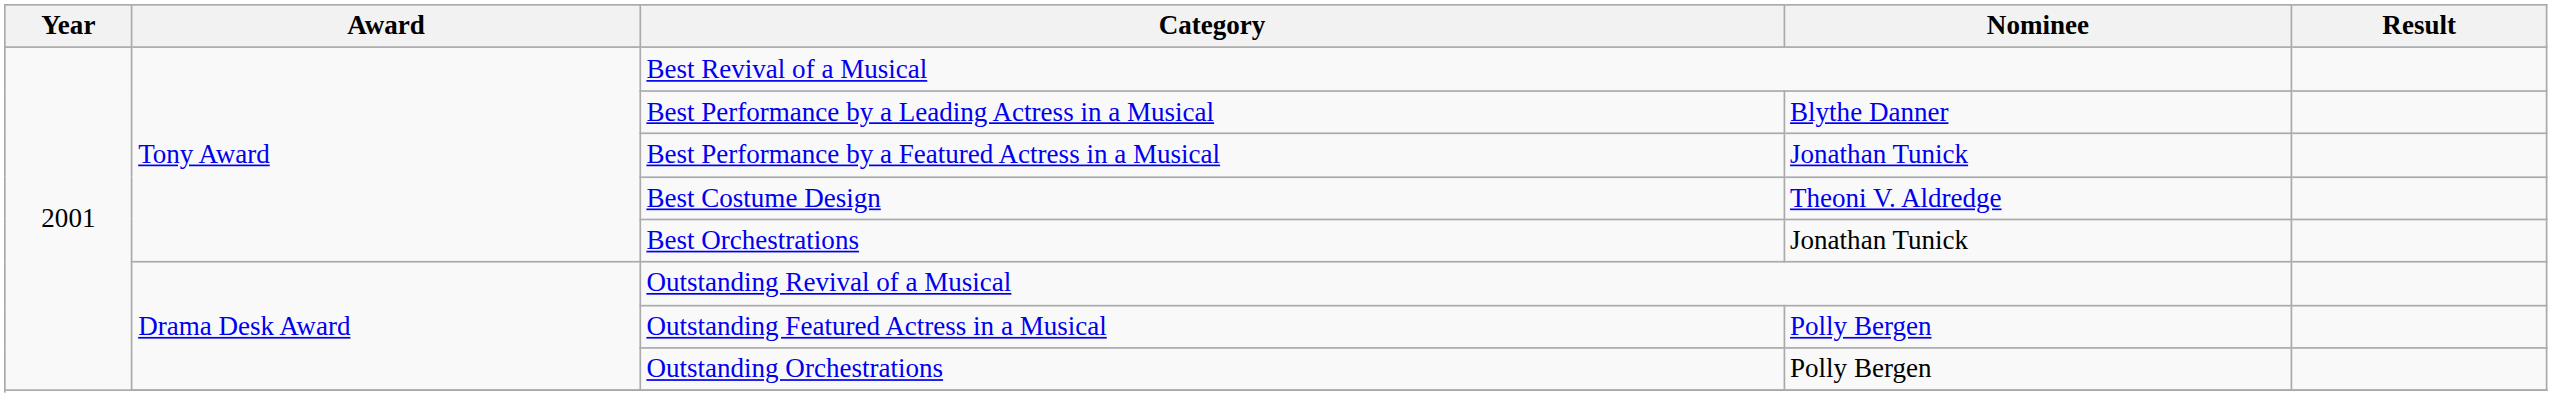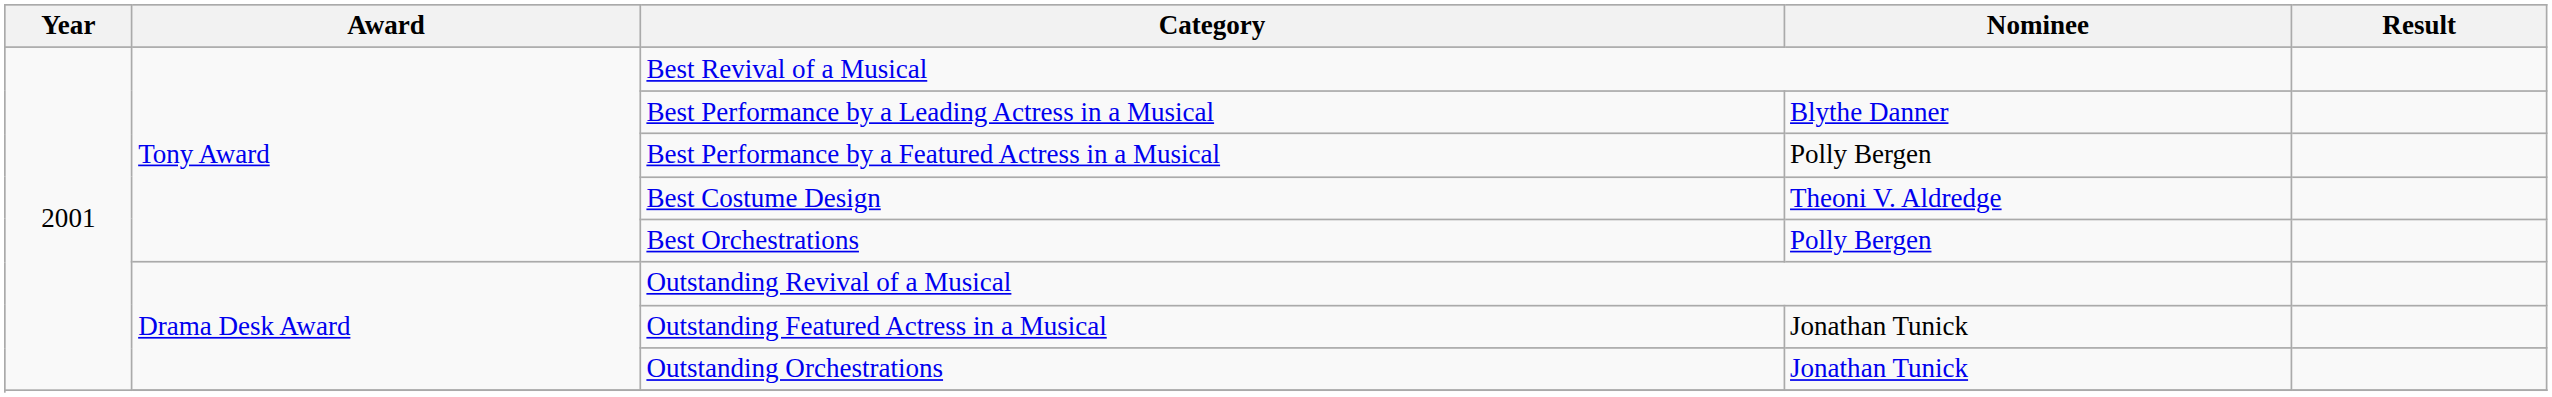Best Performance by a Featured Actress in a Musical | Nominee: Jonathan Tunick -> Polly Bergen
Best Orchestrations | Nominee: Jonathan Tunick -> Polly Bergen
Outstanding Featured Actress in a Musical | Nominee: Polly Bergen -> Jonathan Tunick
Outstanding Orchestrations | Nominee: Polly Bergen -> Jonathan Tunick
